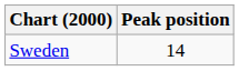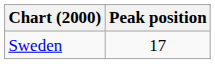Sweden | Peak position: 14 -> 17
